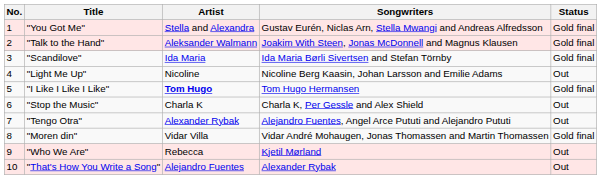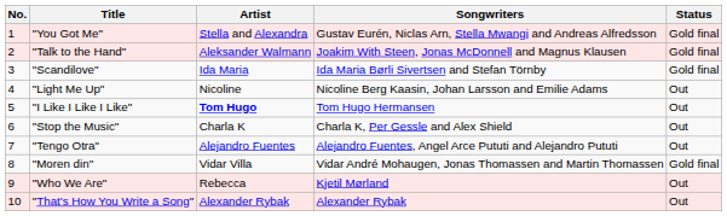"I Like I Like I Like" | Status: Gold final -> Out
"Tengo Otra" | Artist: Alexander Rybak -> Alejandro Fuentes
"That's How You Write a Song" | Artist: Alejandro Fuentes -> Alexander Rybak
